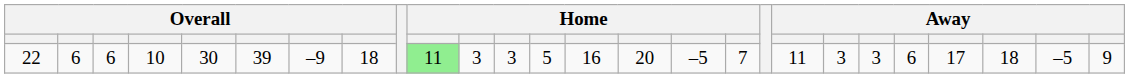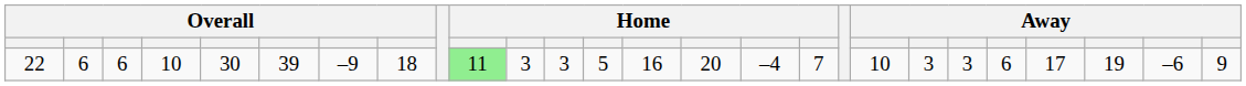22 | column 16: –5 -> –4
22 | column 19: 11 -> 10
22 | column 24: 18 -> 19
22 | column 25: –5 -> –6
